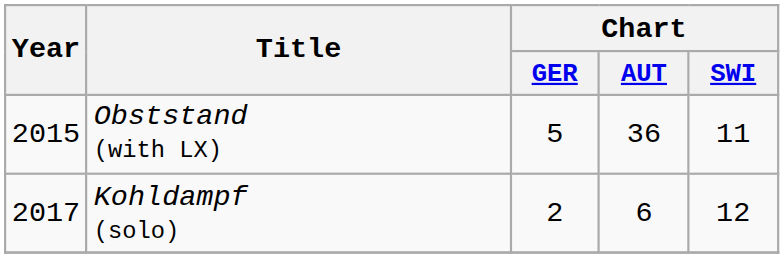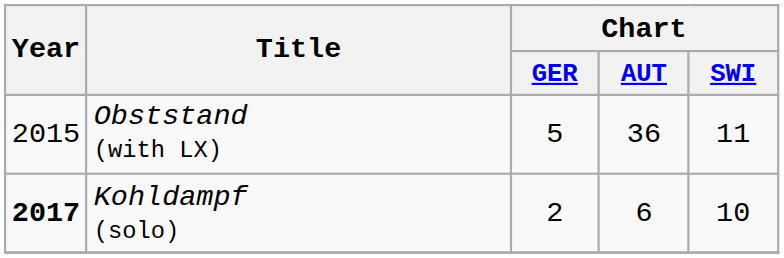Kohldampf (solo) | Year: normal -> bold
Kohldampf (solo) | Chart / SWI: 12 -> 10
